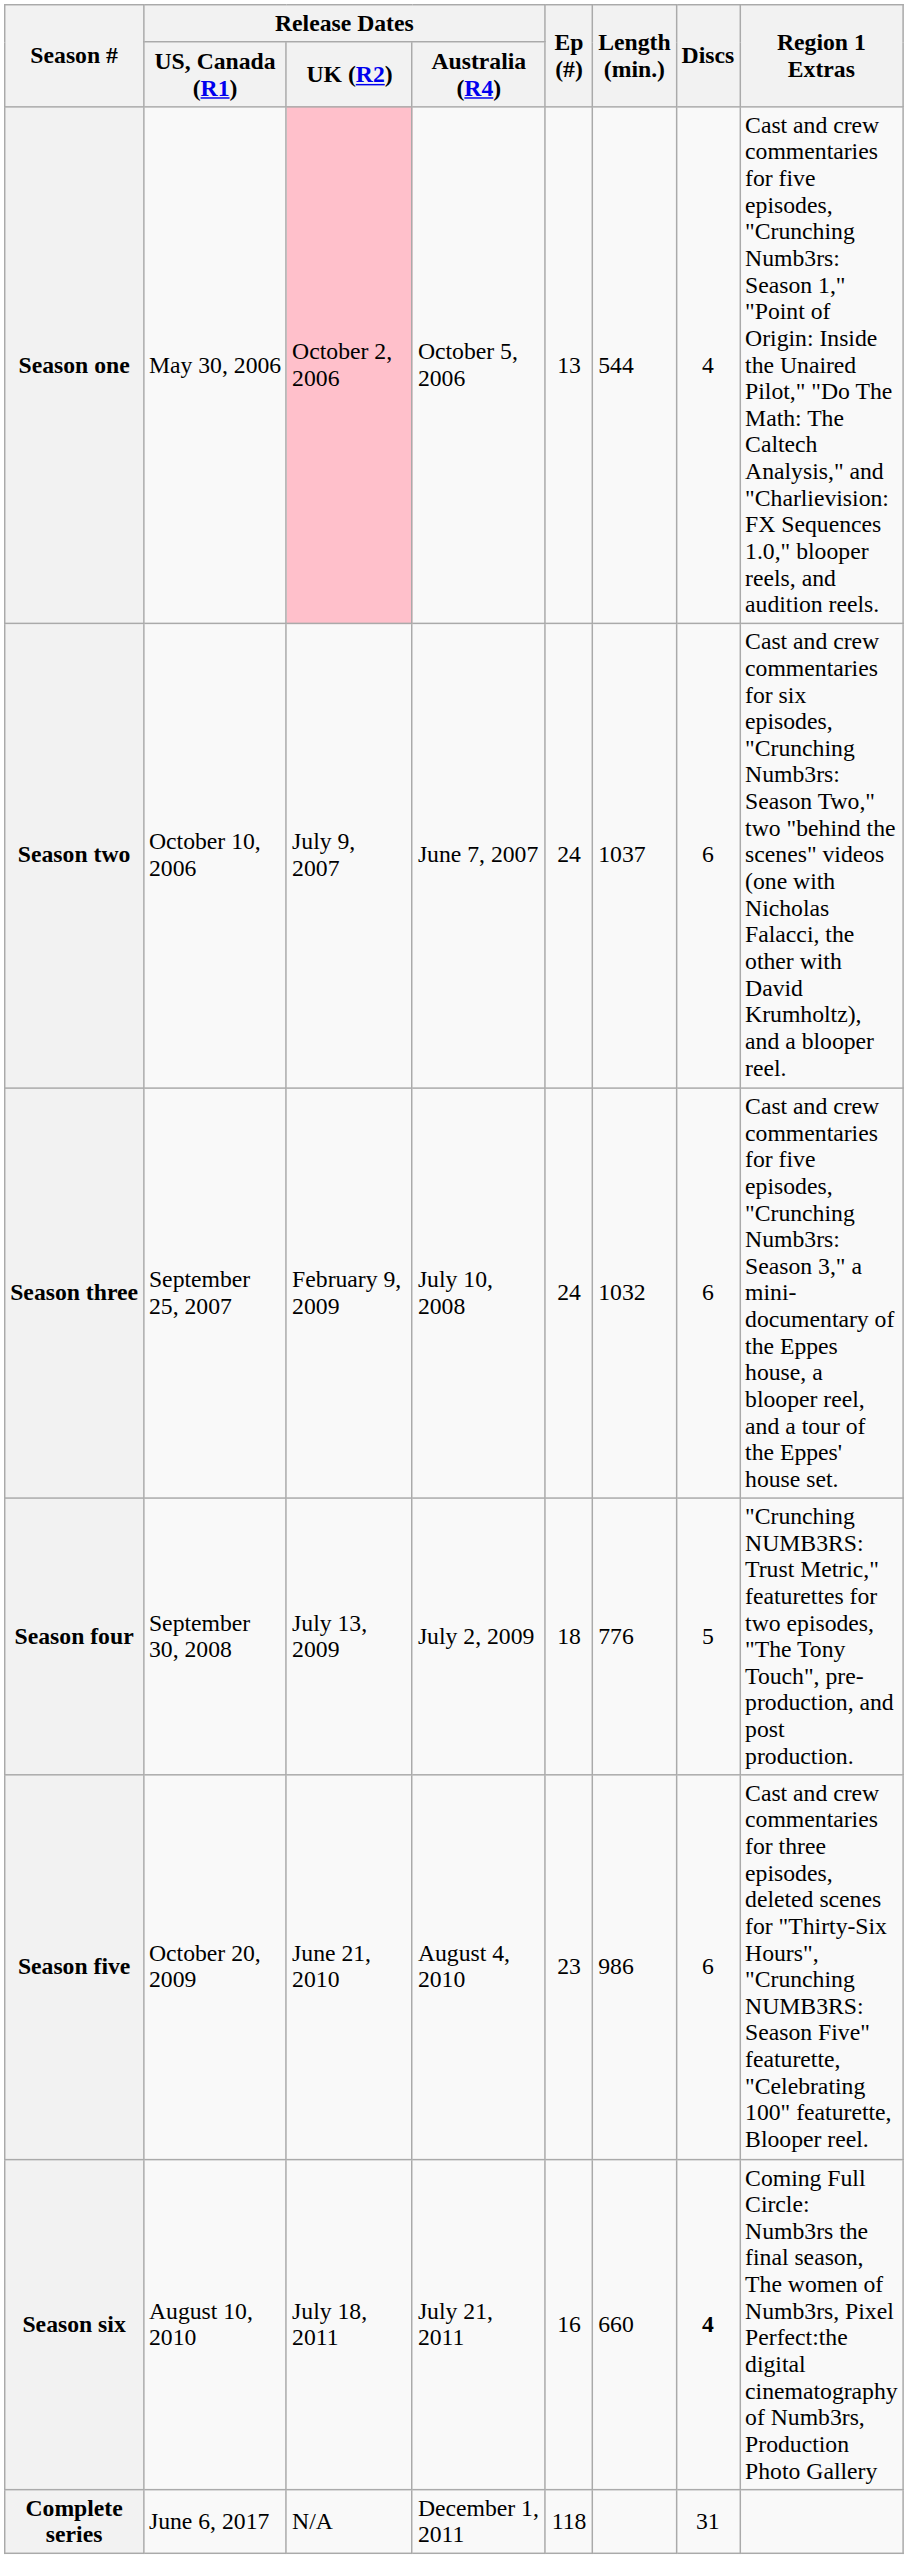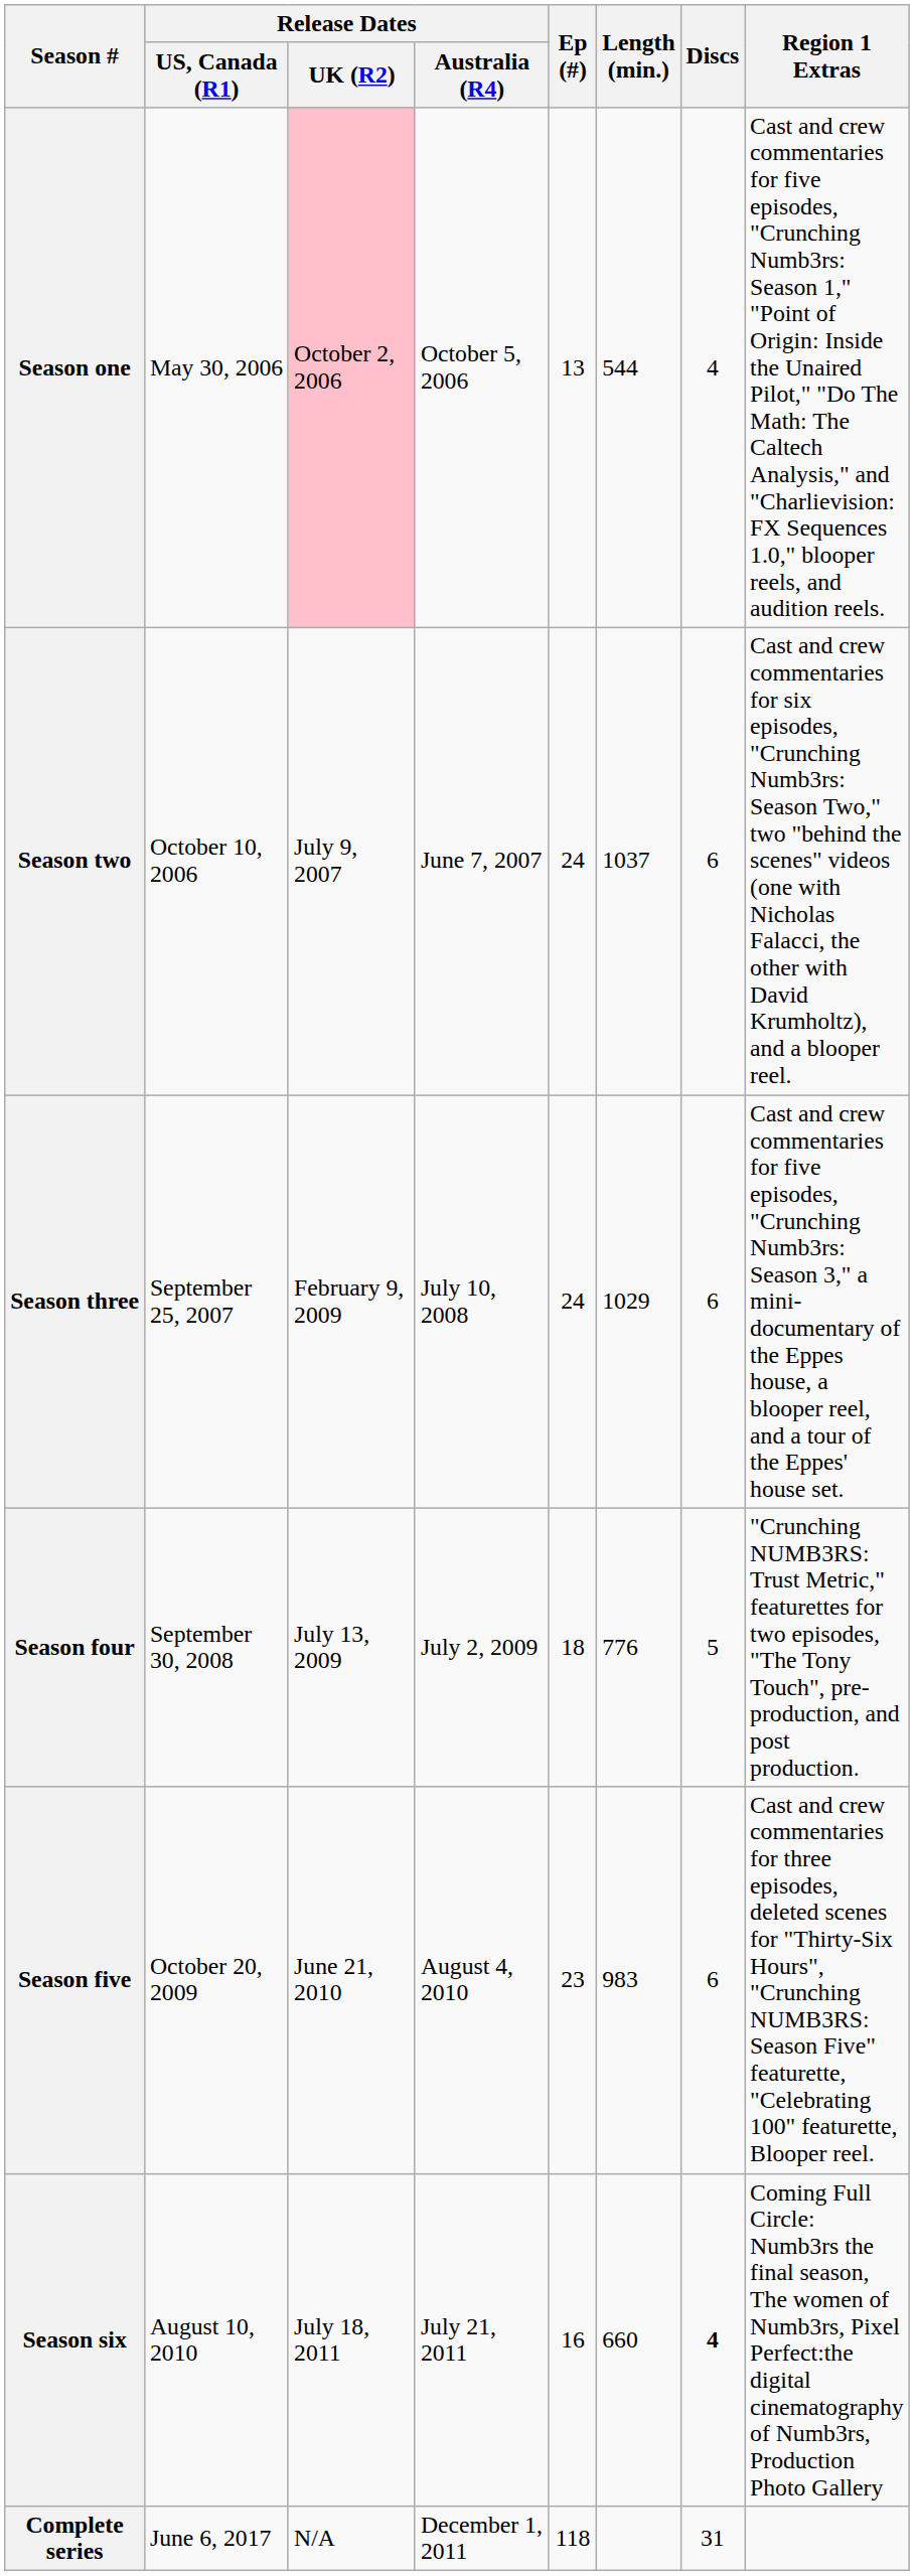Season three | Length (min.): 1032 -> 1029
Season five | Length (min.): 986 -> 983
